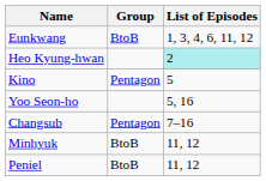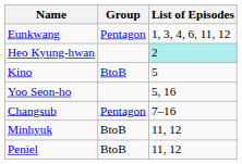Eunkwang | Group: BtoB -> Pentagon
Kino | Group: Pentagon -> BtoB
